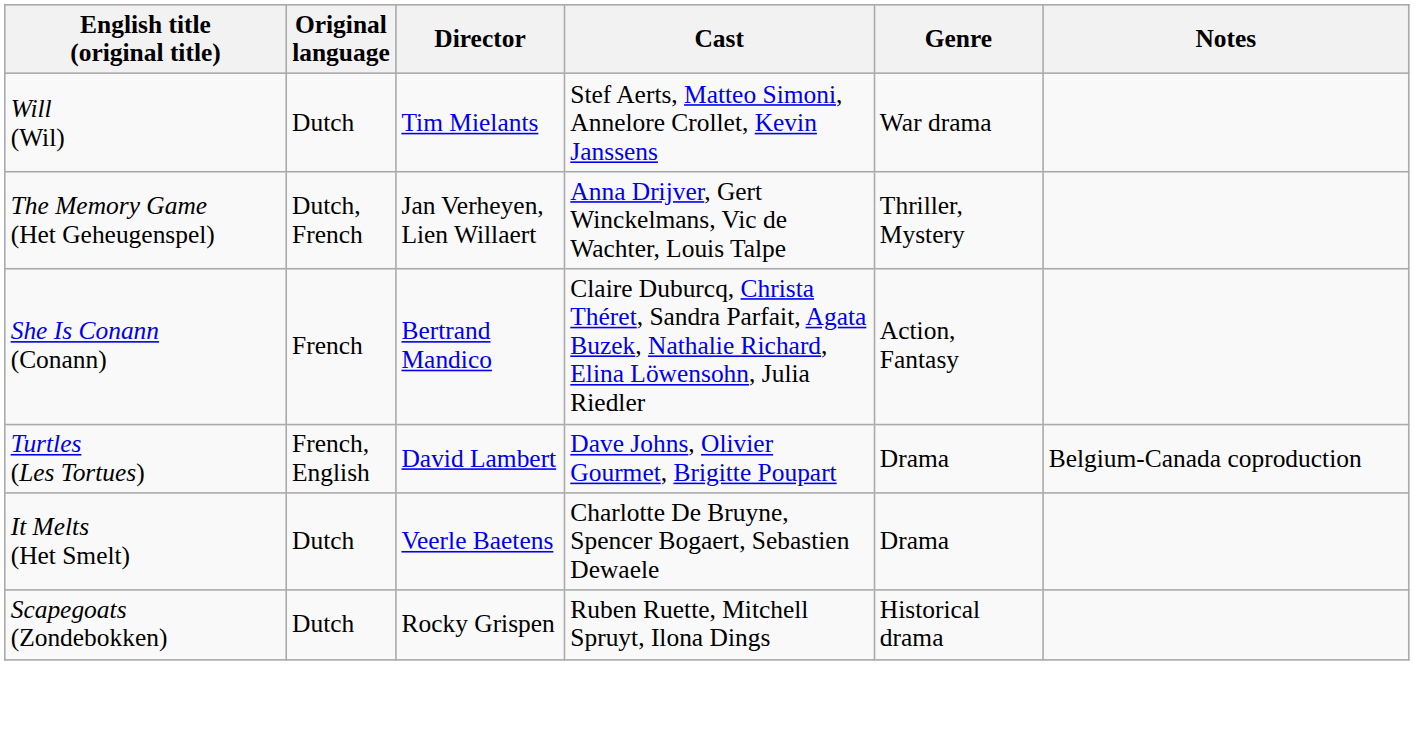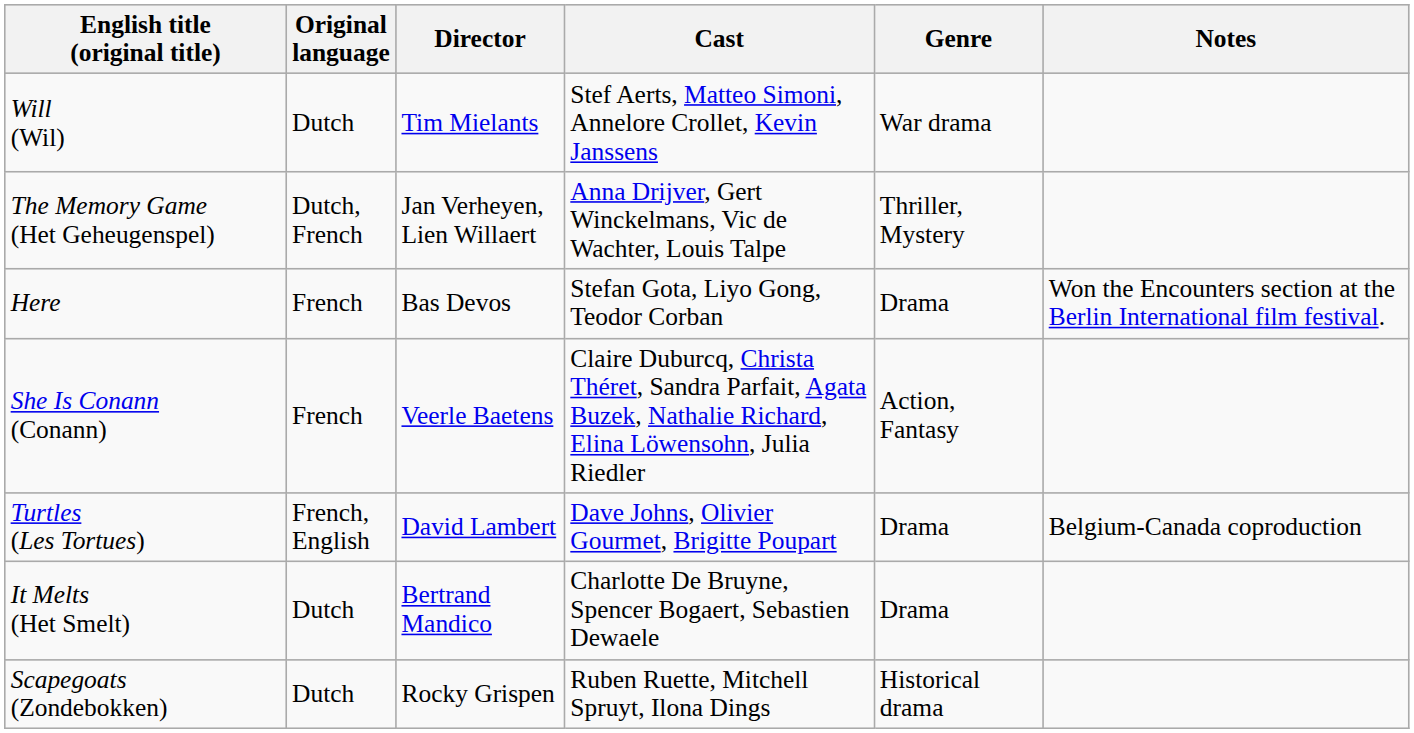+ row: Here | French | Bas Devos | Stefan Gota, Liyo Gong, Teodor Corban | Drama | Won the Encounters section at the Berlin International film festival.
She Is Conann (Conann) | Director: Bertrand Mandico -> Veerle Baetens
It Melts (Het Smelt) | Director: Veerle Baetens -> Bertrand Mandico
